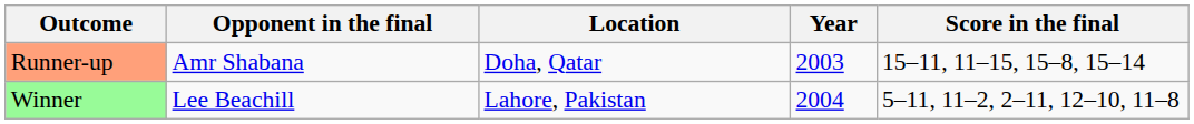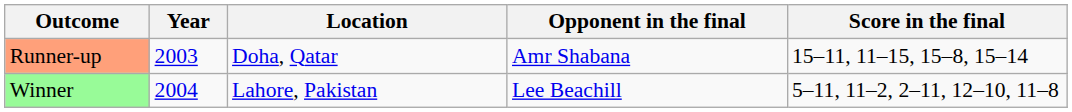columns swapped: Year <-> Opponent in the final
